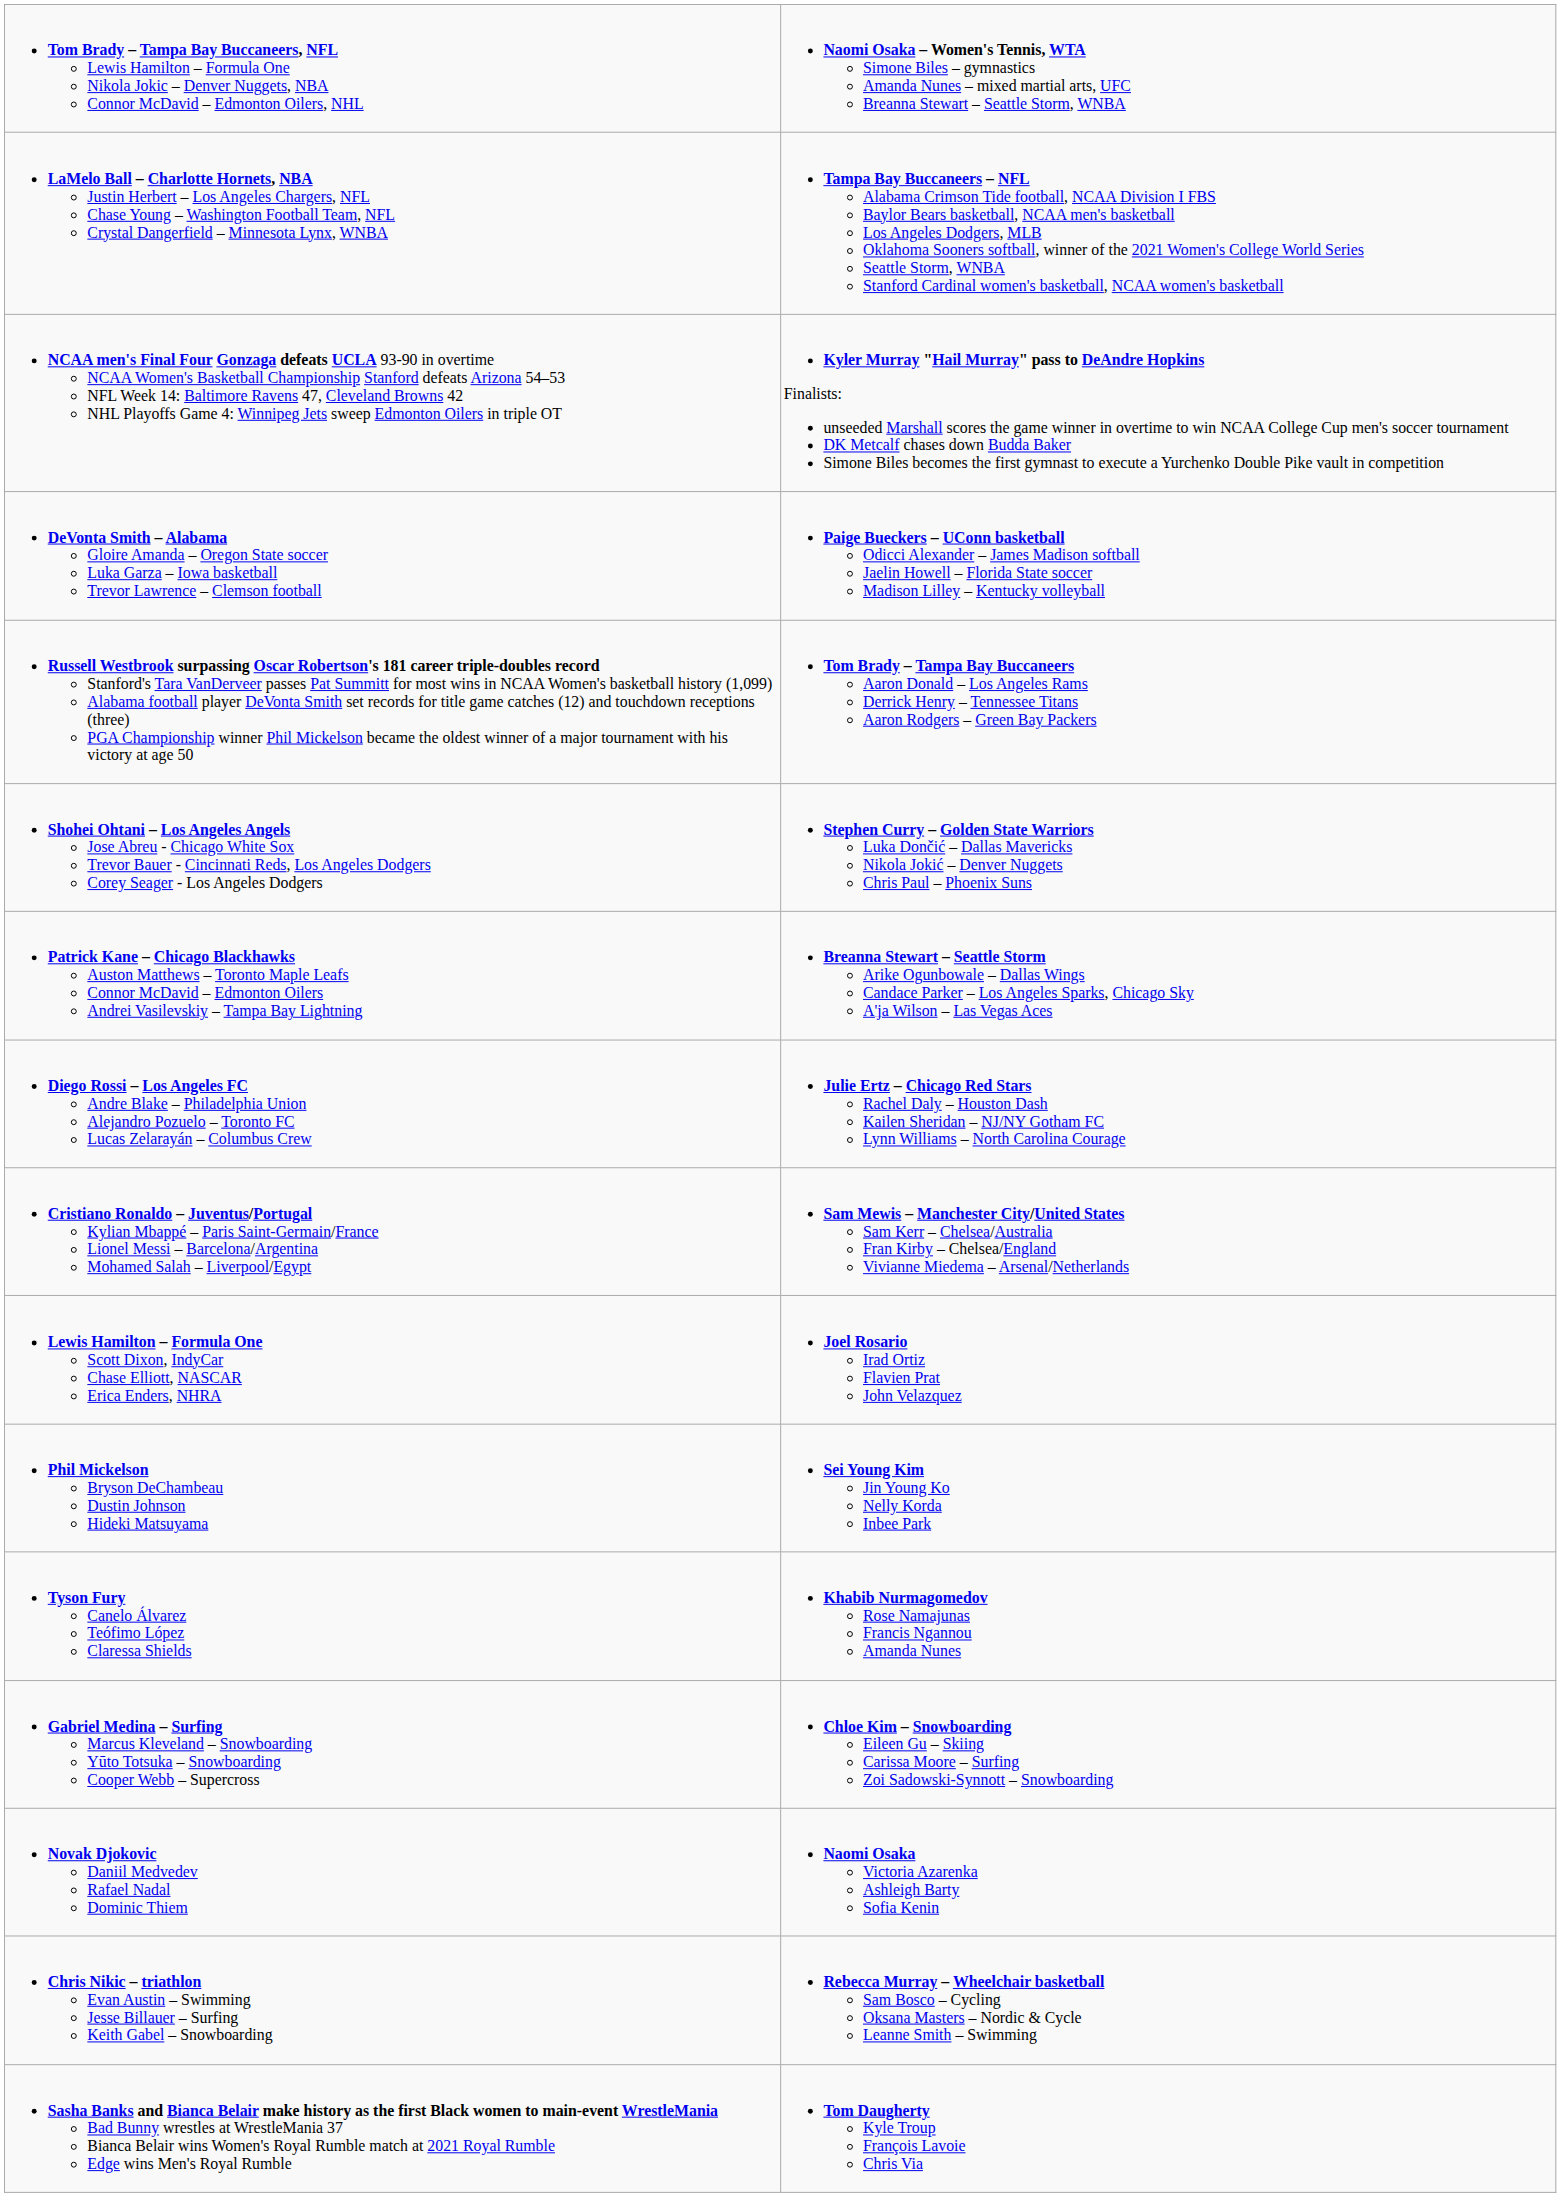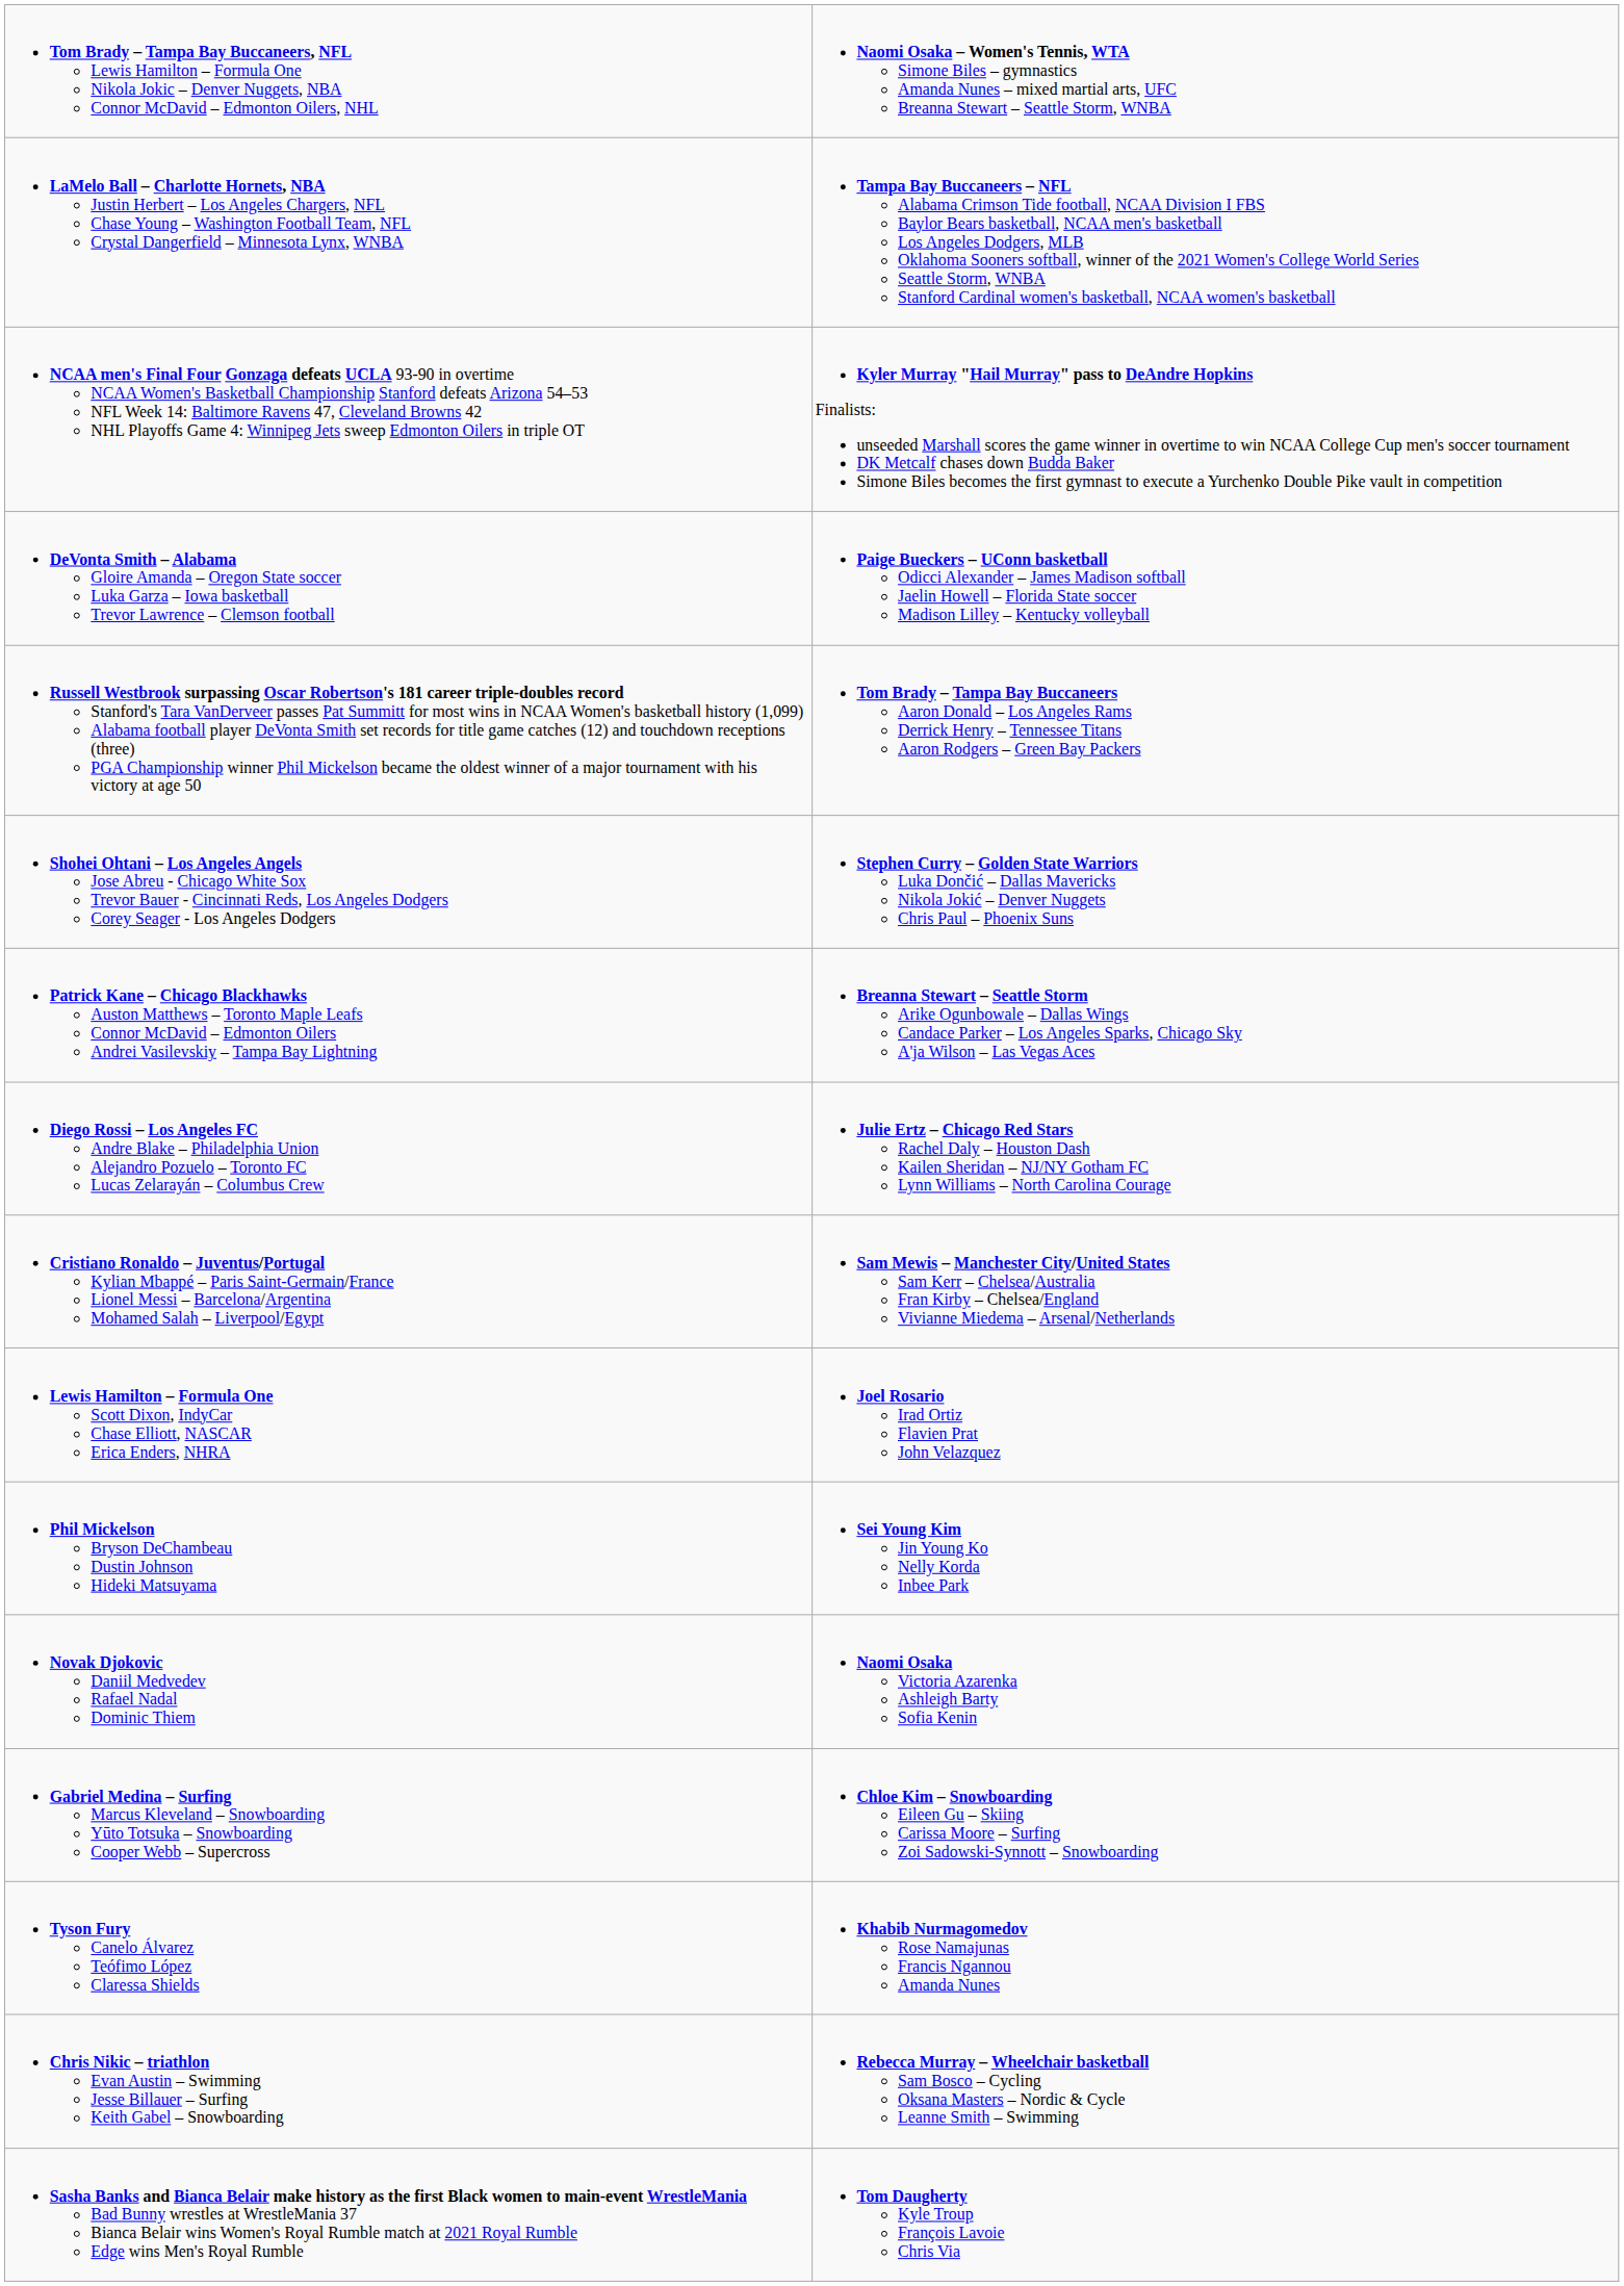rows swapped: Tyson Fury Canelo Álvarez Teófimo López Claressa Shields <-> Novak Djokovic Daniil Medvedev Rafael Nadal Dominic Thiem
